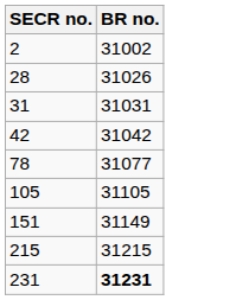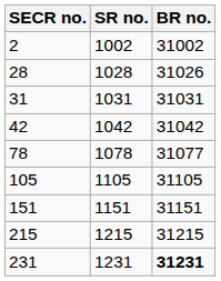+ column: SR no. | 1002 | 1028 | 1031 | 1042 | 1078 | 1105 | 1151 | 1215 | 1231
151 | BR no.: 31149 -> 31151
